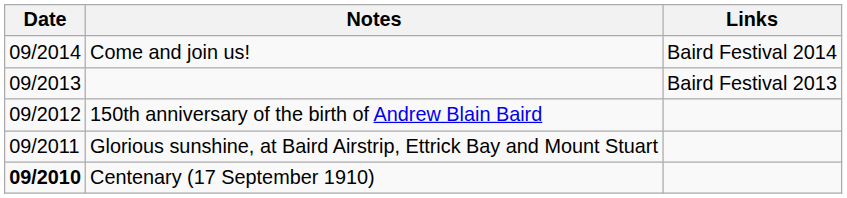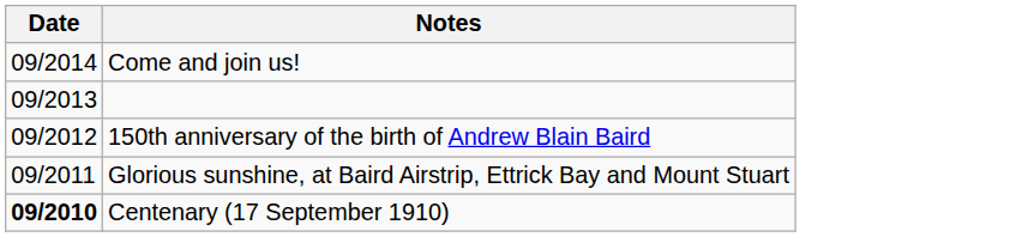- column: Links | Baird Festival 2014 | Baird Festival 2013
